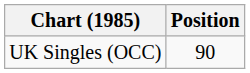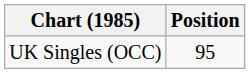UK Singles (OCC) | Position: 90 -> 95
